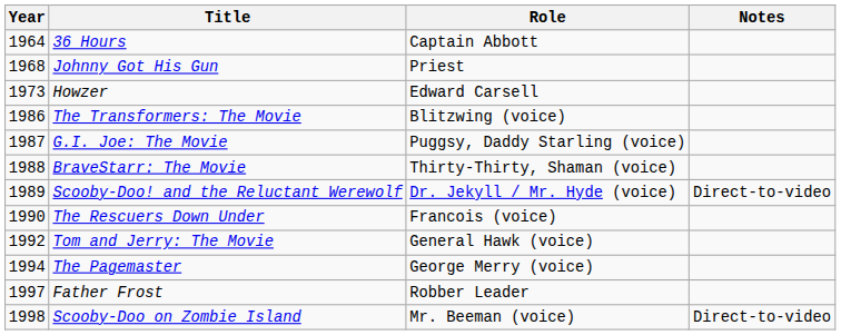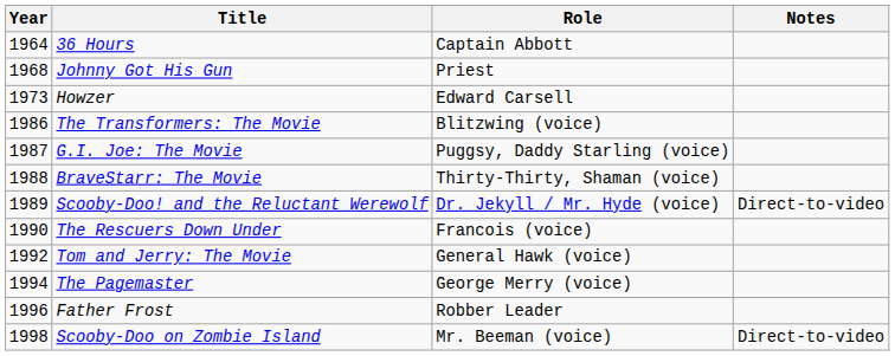Father Frost | Year: 1997 -> 1996
